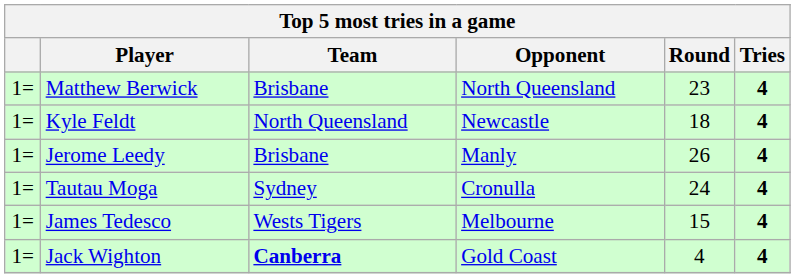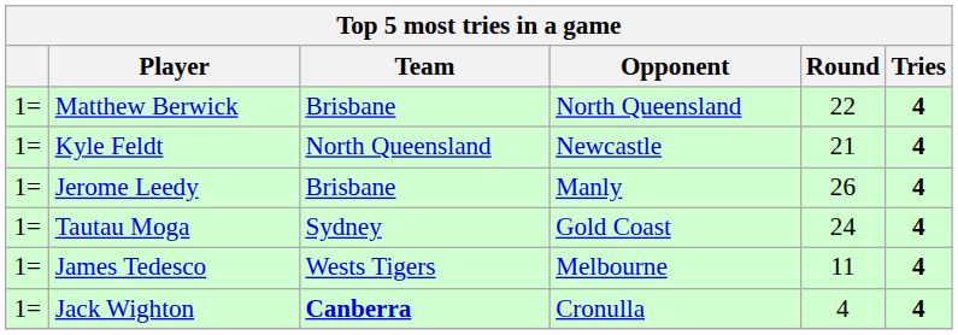Matthew Berwick | Round: 23 -> 22
Kyle Feldt | Round: 18 -> 21
Tautau Moga | Opponent: Cronulla -> Gold Coast
James Tedesco | Round: 15 -> 11
Jack Wighton | Opponent: Gold Coast -> Cronulla
